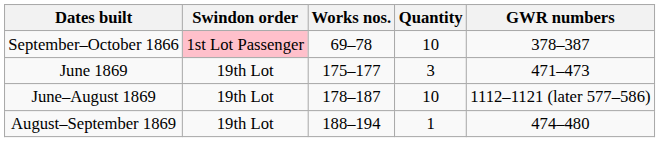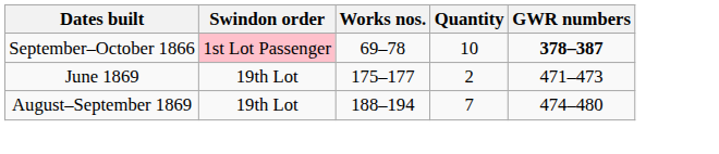September–October 1866 | GWR numbers: normal -> bold
June 1869 | Quantity: 3 -> 2
- row: June–August 1869 | 19th Lot | 178–187 | 10 | 1112–1121 (later 577–586)
August–September 1869 | Quantity: 1 -> 7
